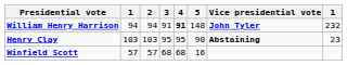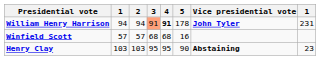William Henry Harrison | 3: no background -> lightsalmon background
William Henry Harrison | 5: 148 -> 178
William Henry Harrison | column 8: 232 -> 231
rows swapped: Henry Clay <-> Winfield Scott
